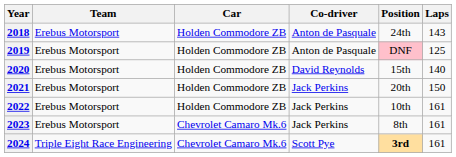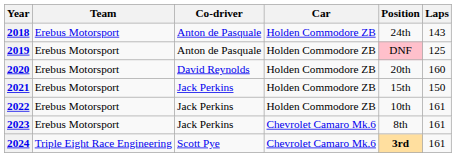columns swapped: Car <-> Co-driver
2020 | Position: 15th -> 20th
2020 | Laps: 140 -> 160
2021 | Position: 20th -> 15th
